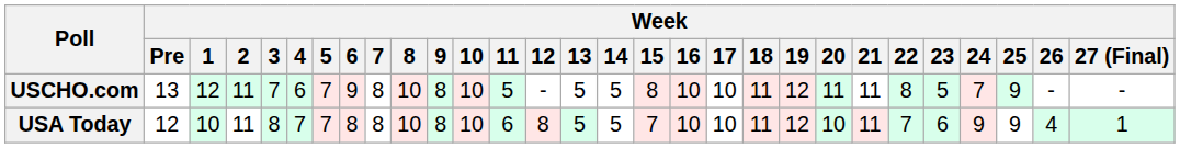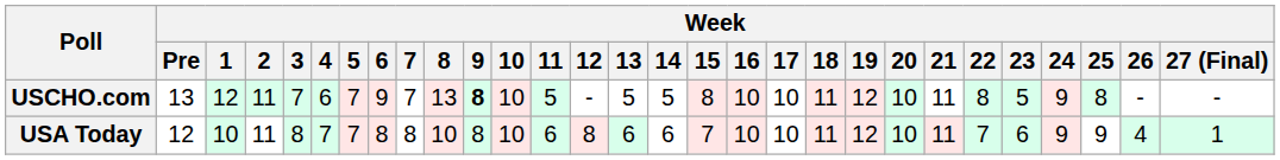USCHO.com | Week / 7: 8 -> 7
USCHO.com | Week / 8: 10 -> 13
USCHO.com | Week / 9: normal -> bold
USCHO.com | Week / 20: 11 -> 10
USCHO.com | Week / 24: 7 -> 9
USCHO.com | Week / 25: 9 -> 8
USA Today | Week / 13: 5 -> 6
USA Today | Week / 14: 5 -> 6
